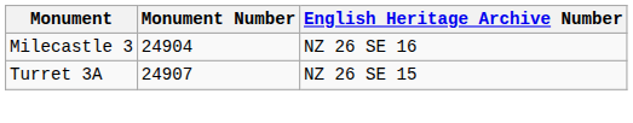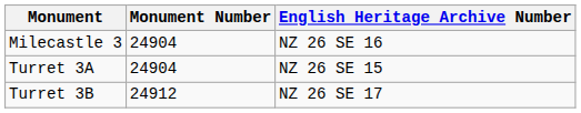Turret 3A | Monument Number: 24907 -> 24904
+ row: Turret 3B | 24912 | NZ 26 SE 17
